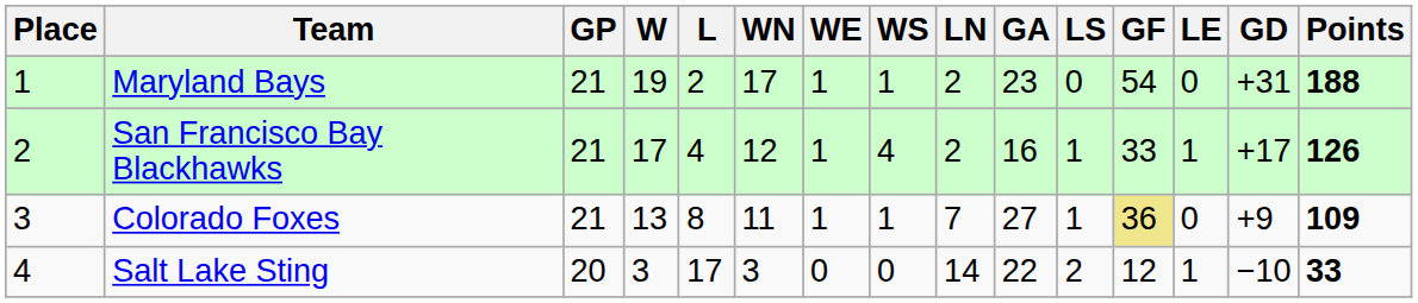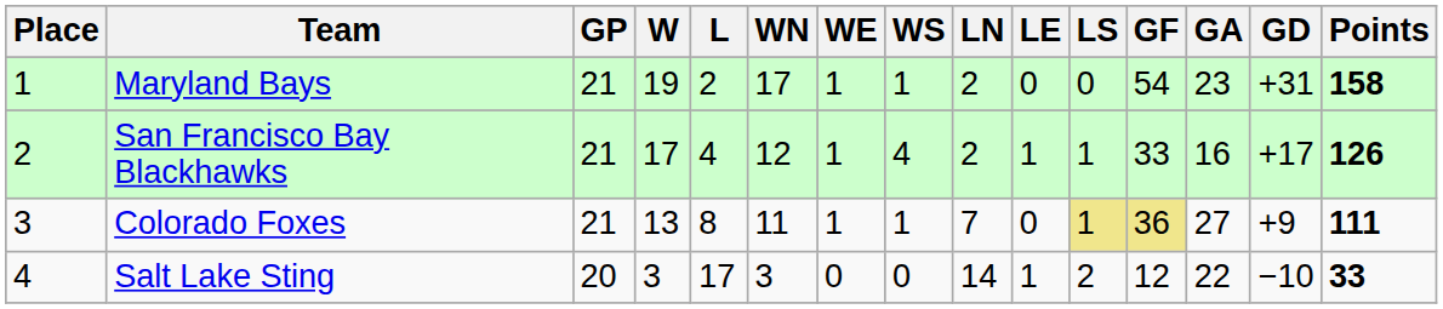columns swapped: LE <-> GA
Maryland Bays | Points: 188 -> 158
Colorado Foxes | LS: no background -> khaki background
Colorado Foxes | Points: 109 -> 111
